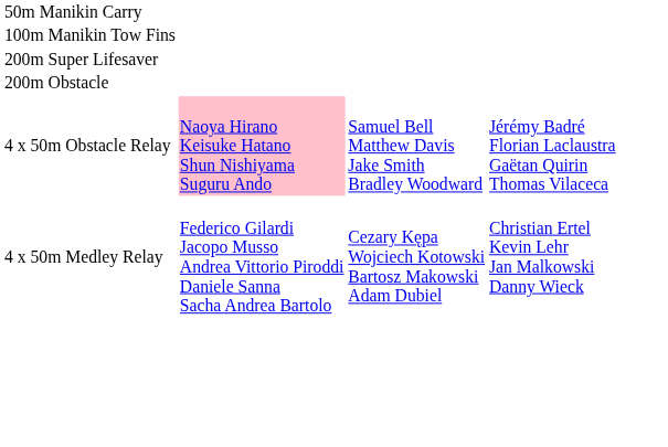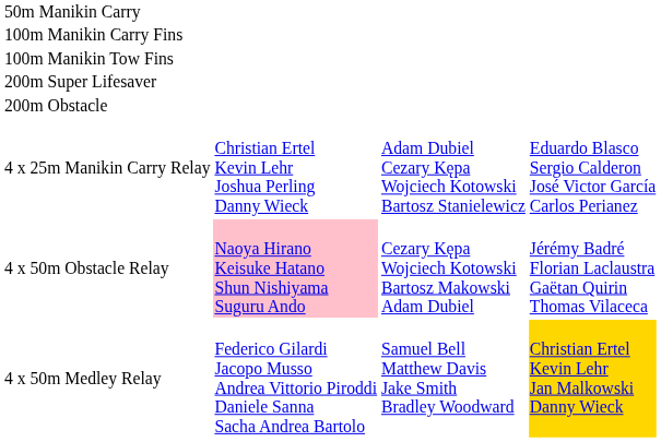+ row: 100m Manikin Carry Fins
+ row: 4 x 25m Manikin Carry Relay | Christian Ertel Kevin Lehr Joshua Perling Danny Wieck | Adam Dubiel Cezary Kępa Wojciech Kotowski Bartosz Stanielewicz | Eduardo Blasco Sergio Calderon José Victor García Carlos Perianez
4 x 50m Obstacle Relay | column 3: Samuel Bell Matthew Davis Jake Smith Bradley Woodward -> Cezary Kępa Wojciech Kotowski Bartosz Makowski Adam Dubiel
4 x 50m Medley Relay | column 3: Cezary Kępa Wojciech Kotowski Bartosz Makowski Adam Dubiel -> Samuel Bell Matthew Davis Jake Smith Bradley Woodward
4 x 50m Medley Relay | column 4: no background -> gold background
